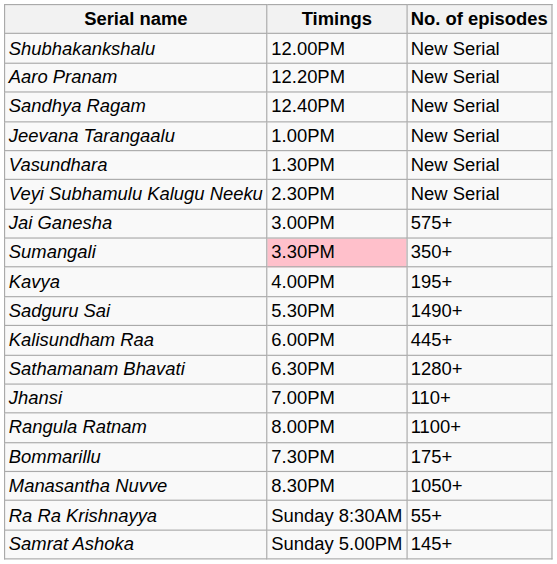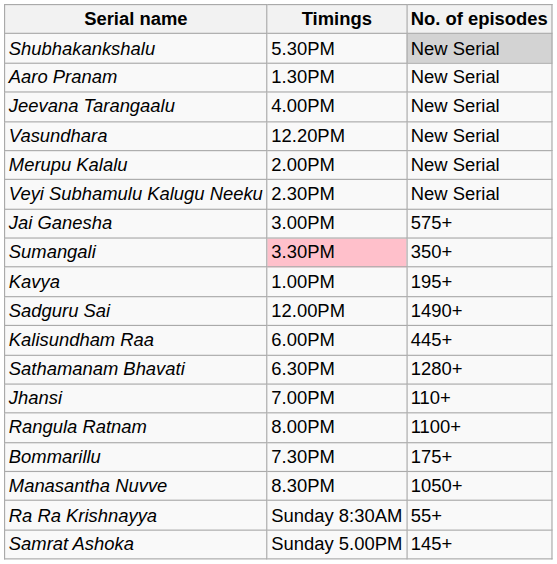Shubhakankshalu | Timings: 12.00PM -> 5.30PM
Shubhakankshalu | No. of episodes: no background -> lightgrey background
Aaro Pranam | Timings: 12.20PM -> 1.30PM
- row: Sandhya Ragam | 12.40PM | New Serial
Jeevana Tarangaalu | Timings: 1.00PM -> 4.00PM
Vasundhara | Timings: 1.30PM -> 12.20PM
+ row: Merupu Kalalu | 2.00PM | New Serial
Kavya | Timings: 4.00PM -> 1.00PM
Sadguru Sai | Timings: 5.30PM -> 12.00PM
